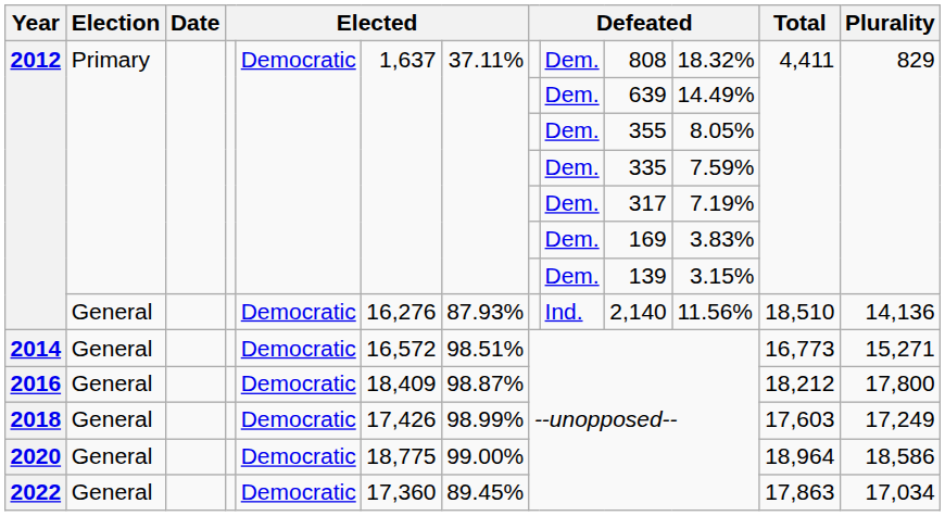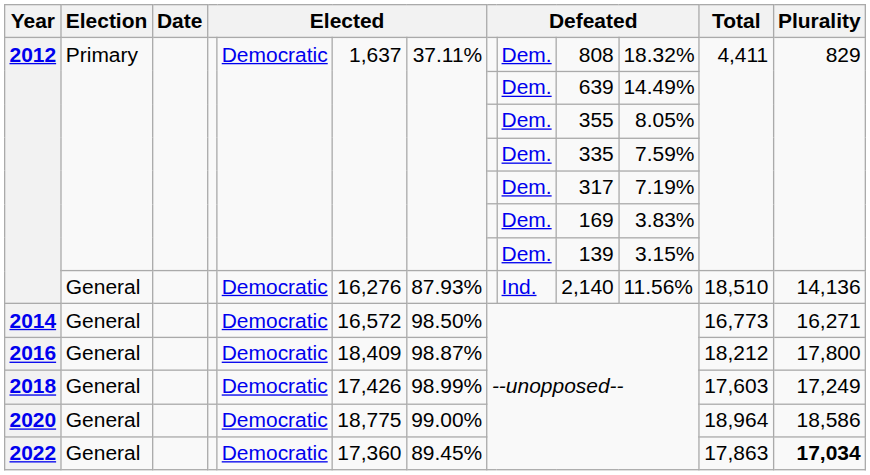2014 | column 7: 98.51% -> 98.50%
2014 | Plurality: 15,271 -> 16,271
2022 | Plurality: normal -> bold
